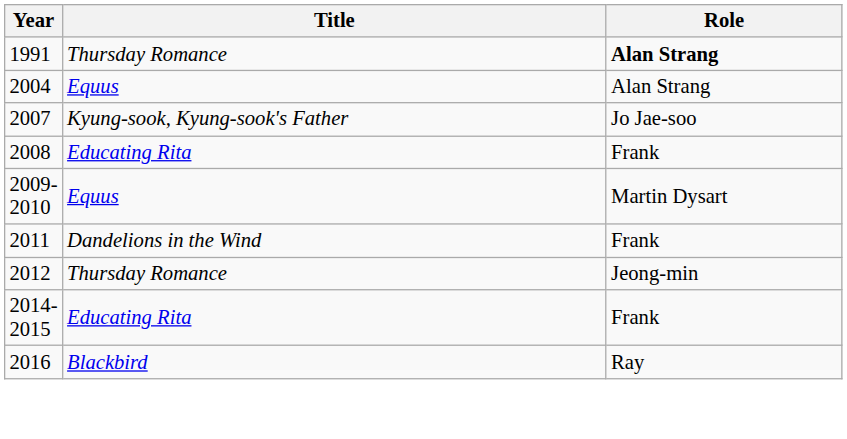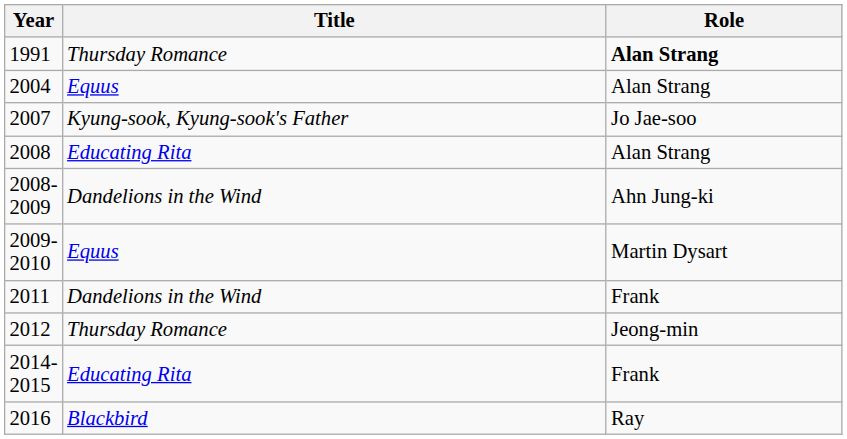2008 | Role: Frank -> Alan Strang
+ row: 2008-2009 | Dandelions in the Wind | Ahn Jung-ki
